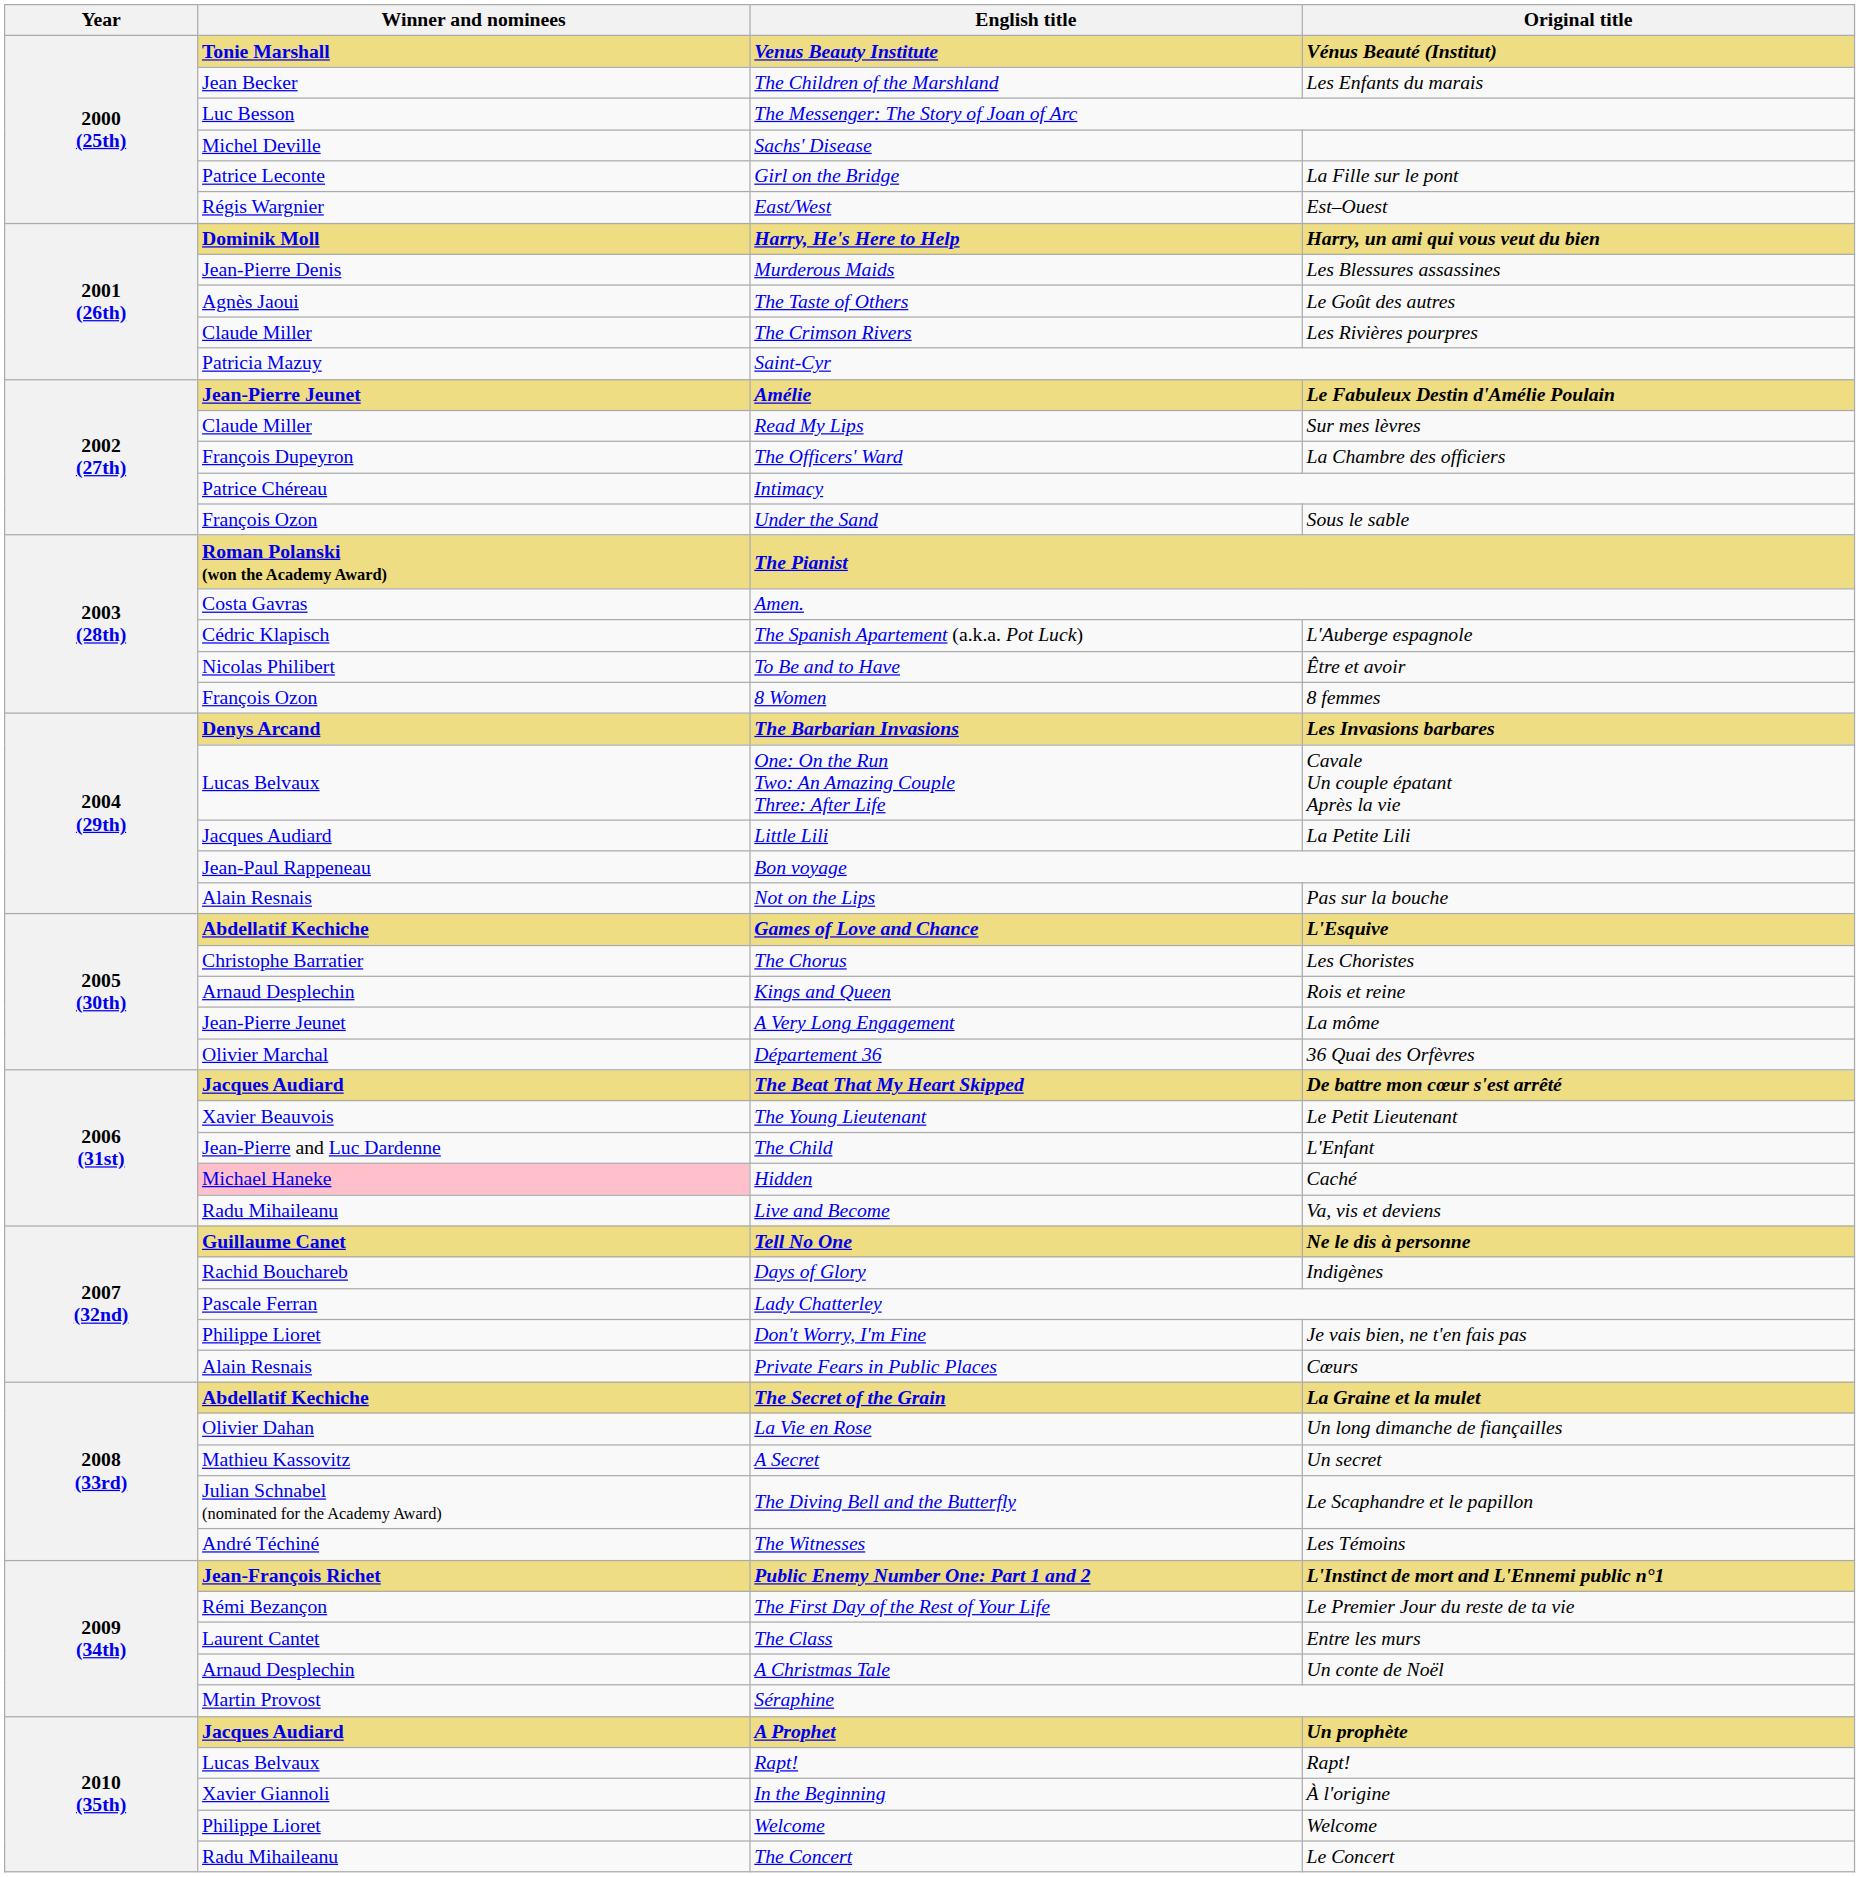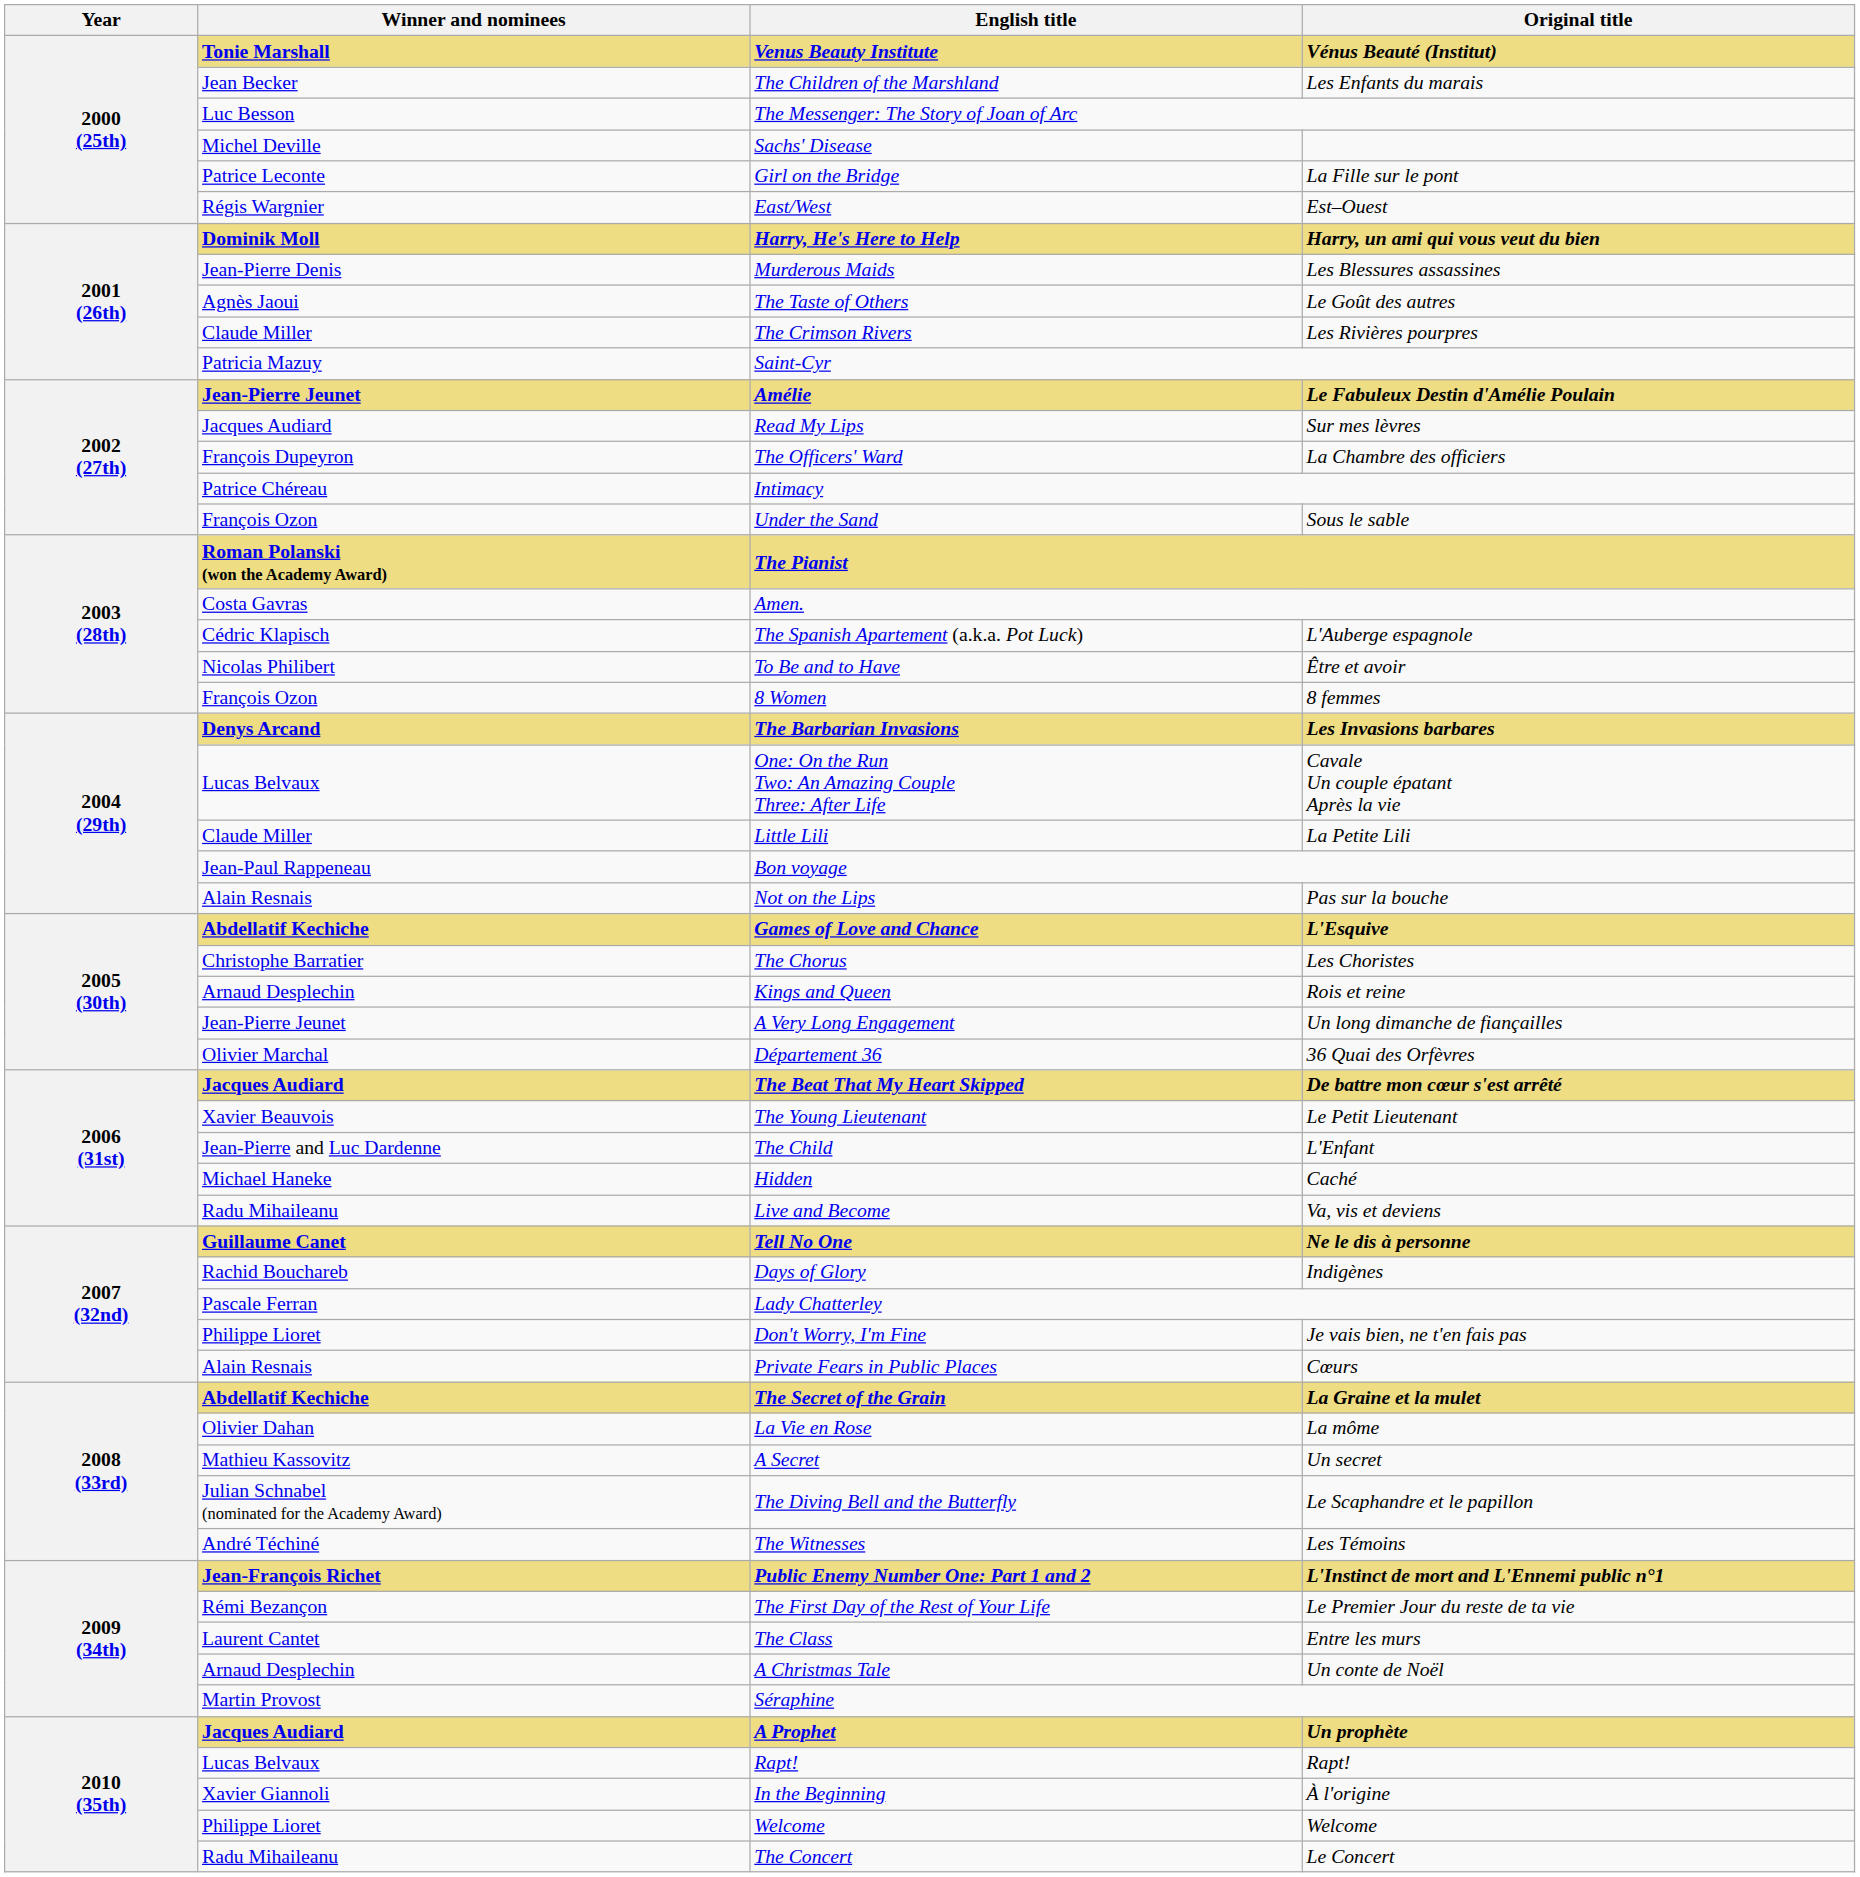Read My Lips | Winner and nominees: Claude Miller -> Jacques Audiard
Little Lili | Winner and nominees: Jacques Audiard -> Claude Miller
A Very Long Engagement | Original title: La môme -> Un long dimanche de fiançailles
Hidden | Winner and nominees: pink background -> no background
La Vie en Rose | Original title: Un long dimanche de fiançailles -> La môme
